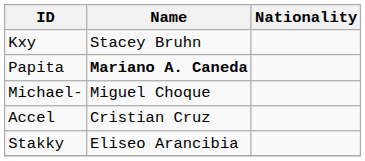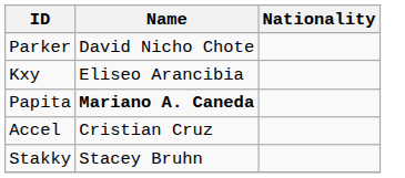+ row: Parker | David Nicho Chote
Kxy | Name: Stacey Bruhn -> Eliseo Arancibia
- row: Michael- | Miguel Choque
Stakky | Name: Eliseo Arancibia -> Stacey Bruhn
